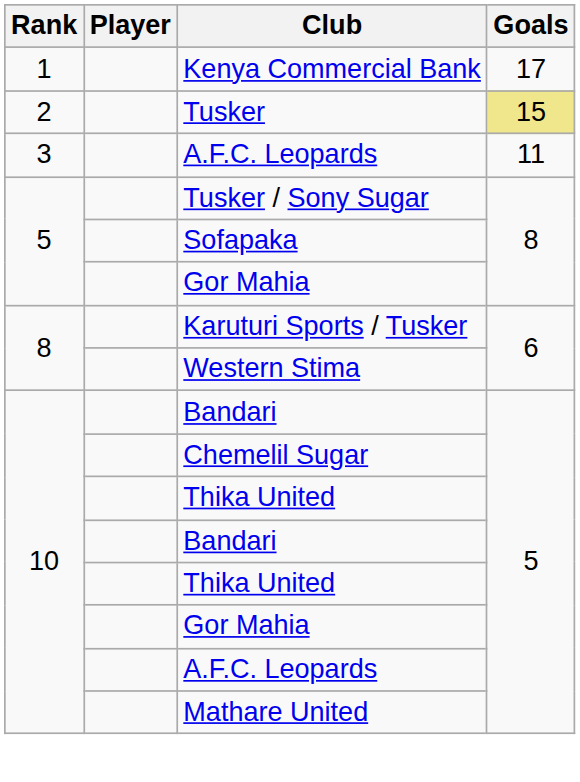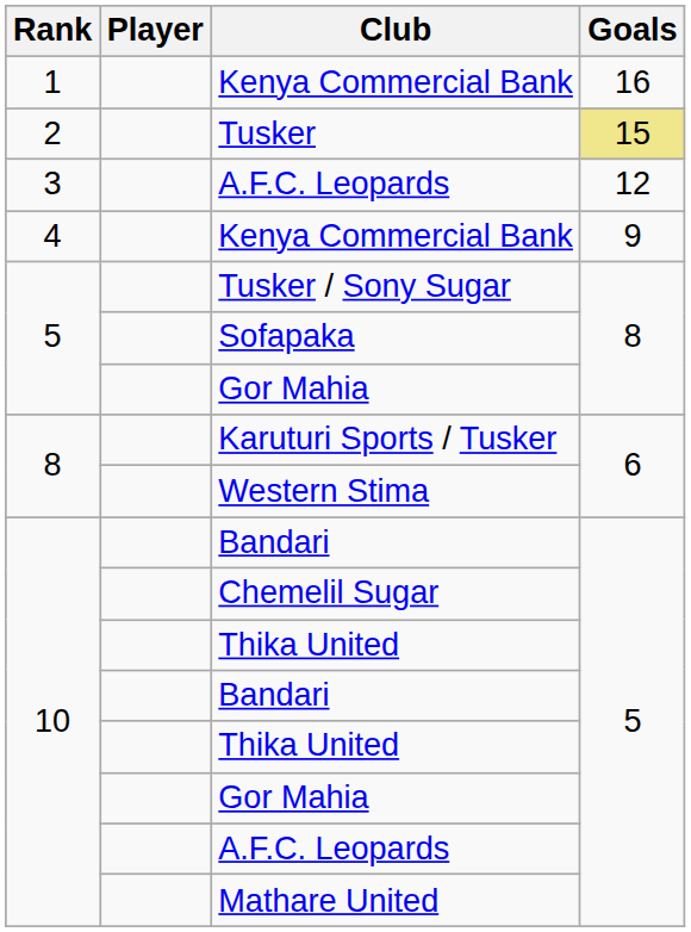1 / Kenya Commercial Bank | Goals: 17 -> 16
3 / A.F.C. Leopards | Goals: 11 -> 12
+ row: 4 | Kenya Commercial Bank | 9
